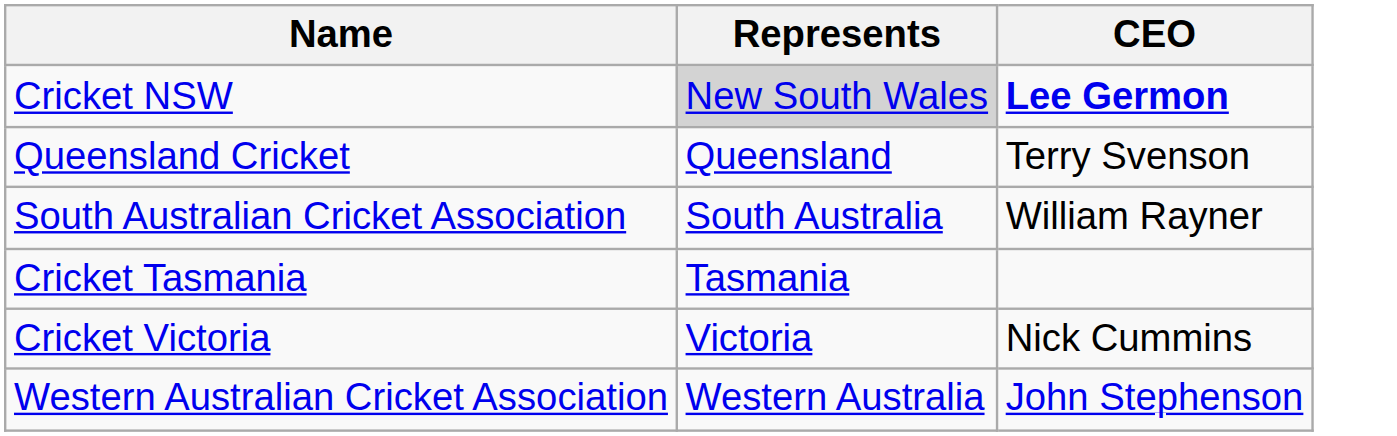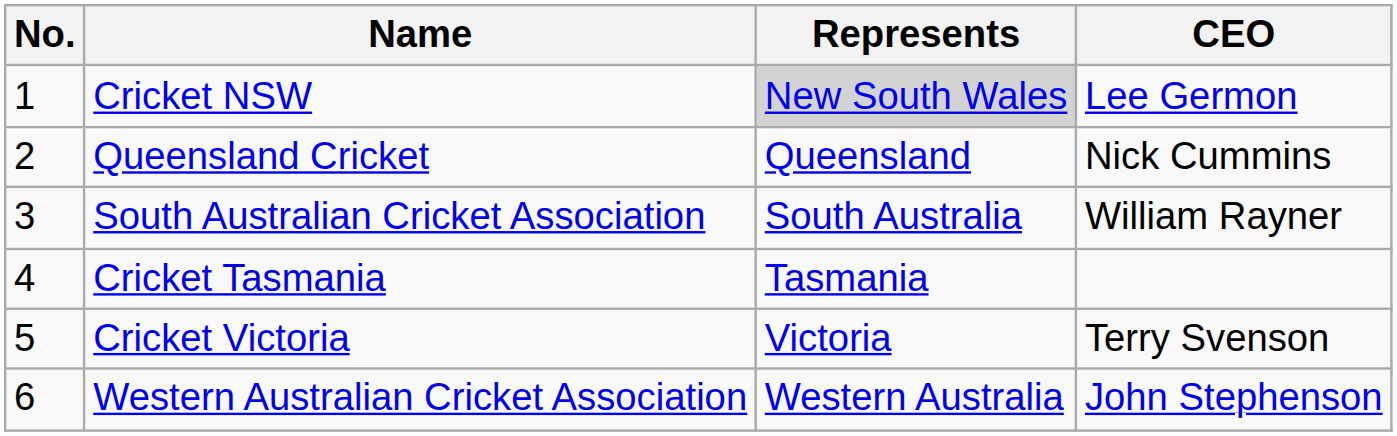+ column: No. | 1 | 2 | 3 | 4 | 5 | 6
Cricket NSW | CEO: bold -> normal
Queensland Cricket | CEO: Terry Svenson -> Nick Cummins
Cricket Victoria | CEO: Nick Cummins -> Terry Svenson
